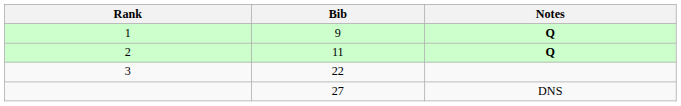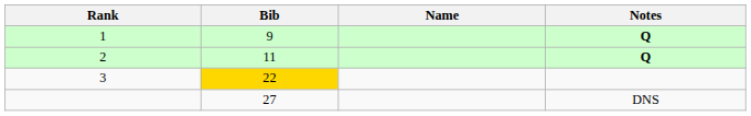+ column: Name
3 | Bib: no background -> gold background
